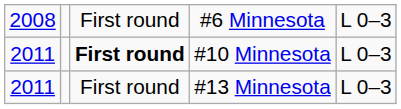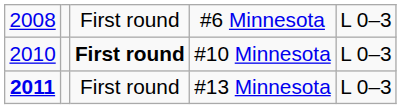#10 Minnesota | column 1: 2011 -> 2010
#13 Minnesota | column 1: normal -> bold
